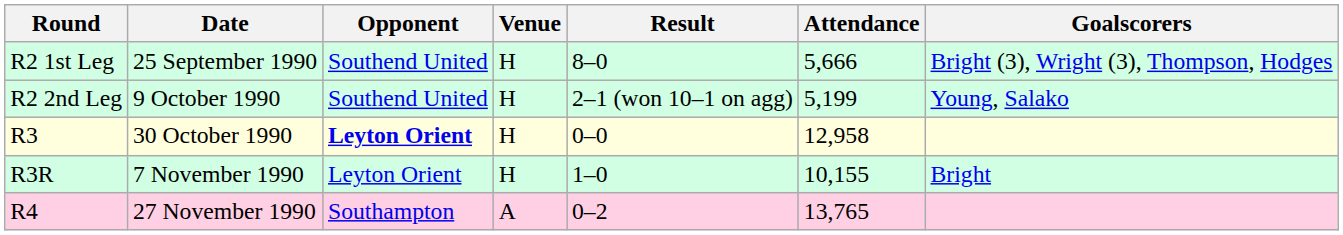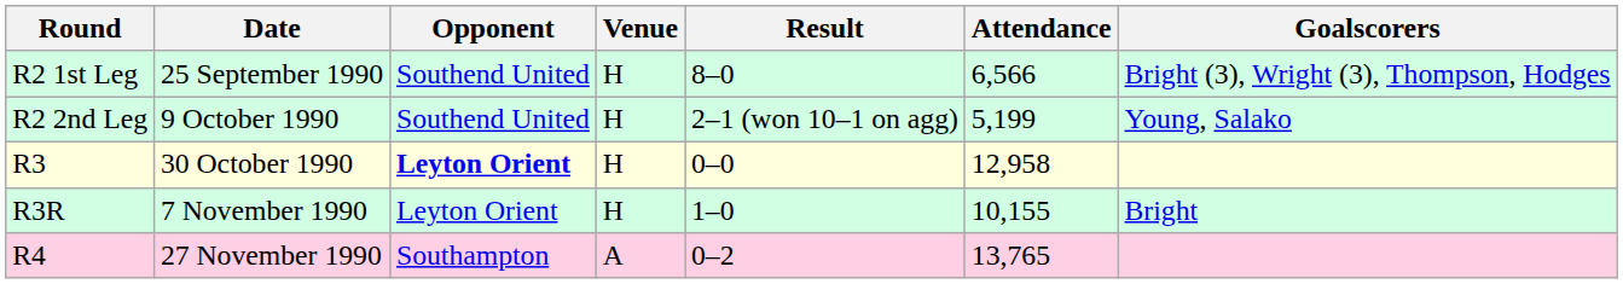R2 1st Leg | Attendance: 5,666 -> 6,566
